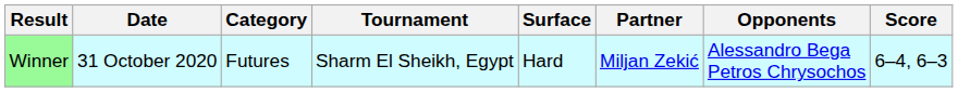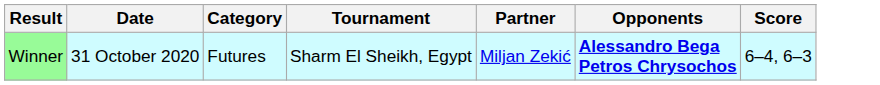- column: Surface | Hard
Winner | Opponents: normal -> bold
